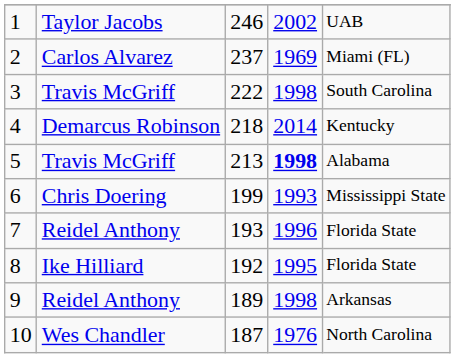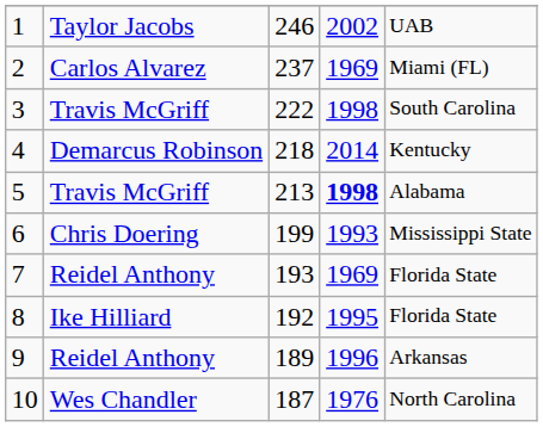7 | column 4: 1996 -> 1969
9 | column 4: 1998 -> 1996
